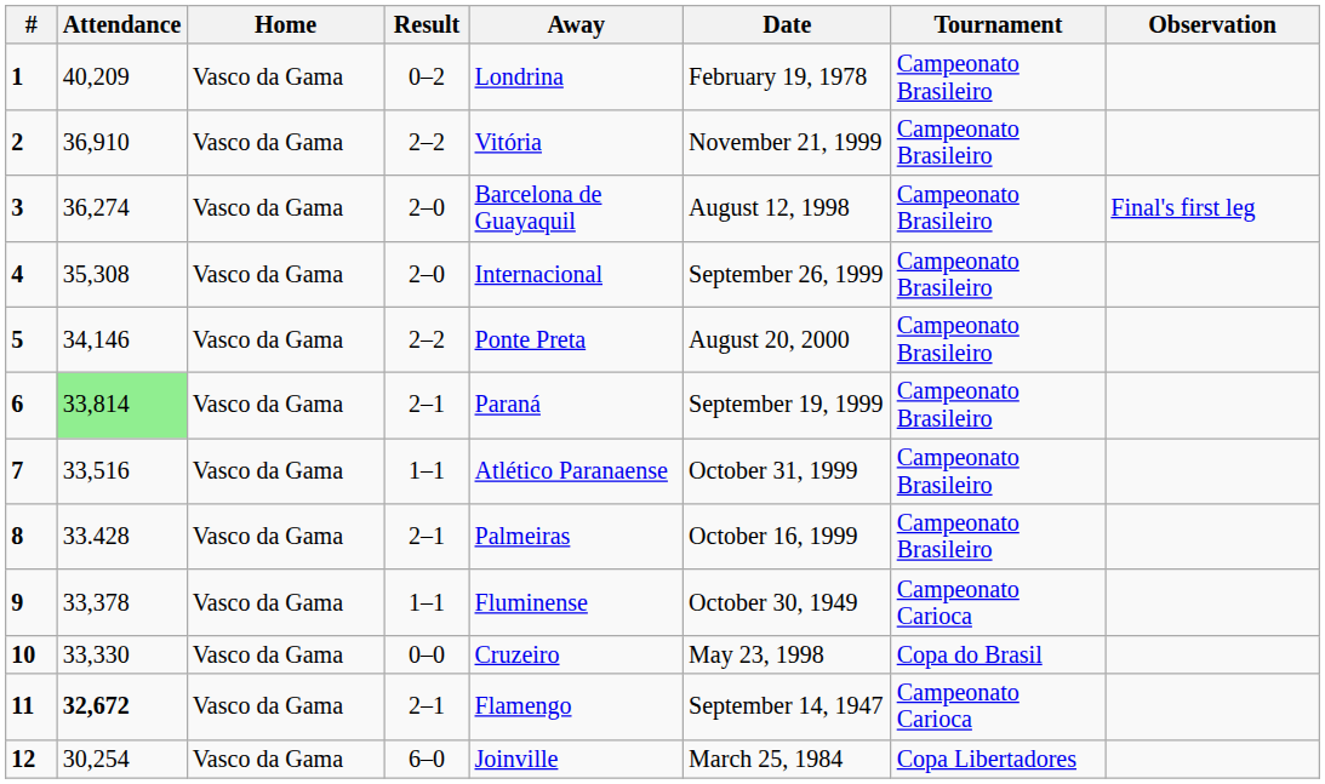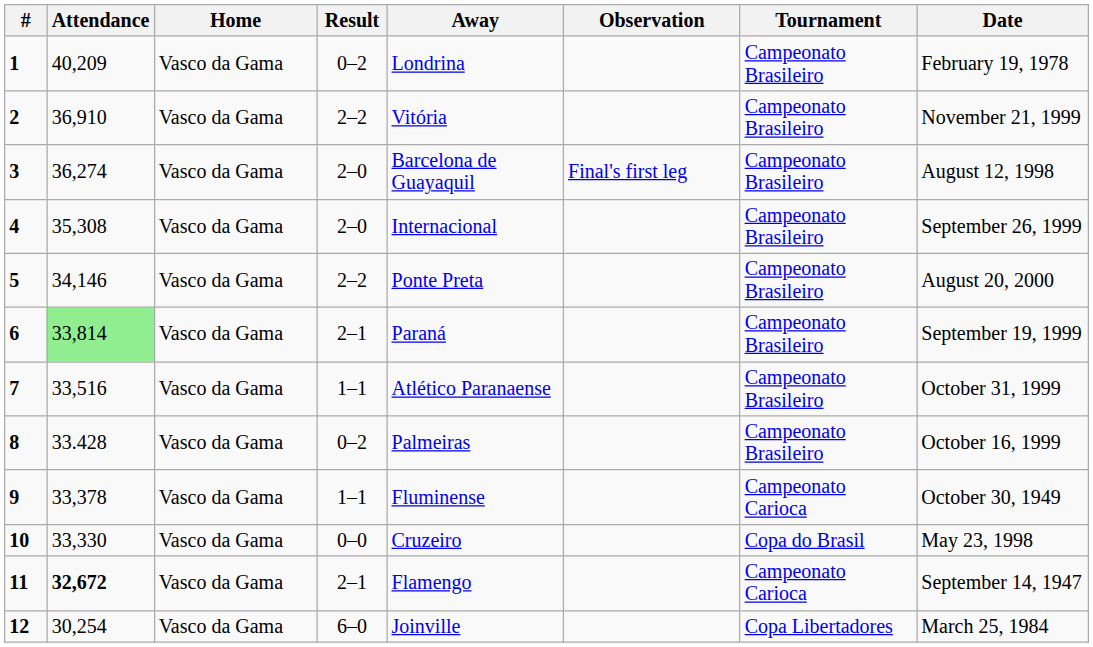columns swapped: Date <-> Observation
8 | Result: 2–1 -> 0–2
